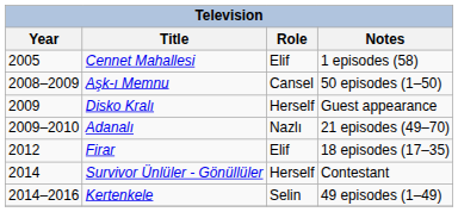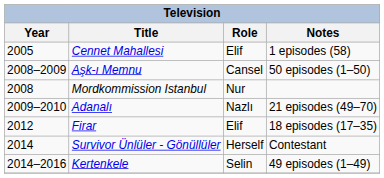+ row: 2008 | Mordkommission Istanbul | Nur
- row: 2009 | Disko Kralı | Herself | Guest appearance
